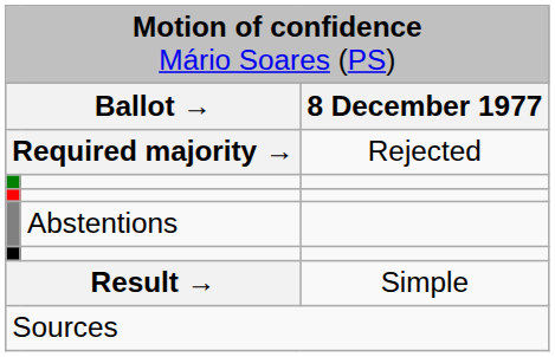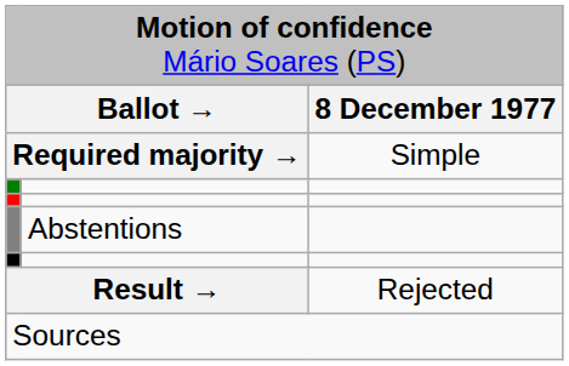Required majority → | column 3: Rejected -> Simple
Result → | column 3: Simple -> Rejected
